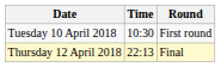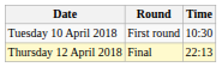columns swapped: Time <-> Round
